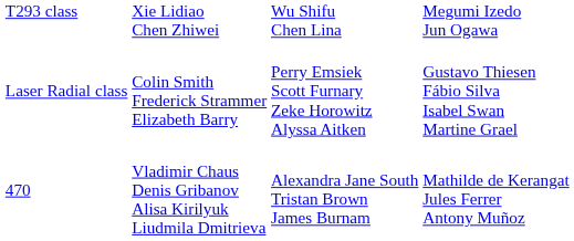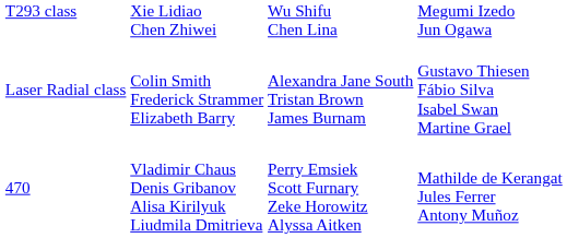Laser Radial class | column 3: Perry Emsiek Scott Furnary Zeke Horowitz Alyssa Aitken -> Alexandra Jane South Tristan Brown James Burnam
470 | column 3: Alexandra Jane South Tristan Brown James Burnam -> Perry Emsiek Scott Furnary Zeke Horowitz Alyssa Aitken
